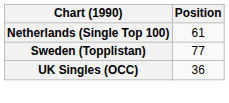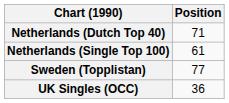+ row: Netherlands (Dutch Top 40) | 71
